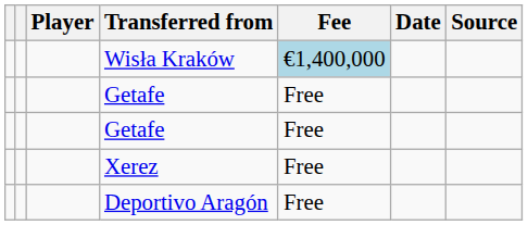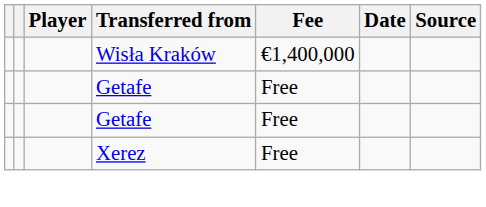Wisła Kraków | Fee: lightblue background -> no background
- row: Deportivo Aragón | Free
